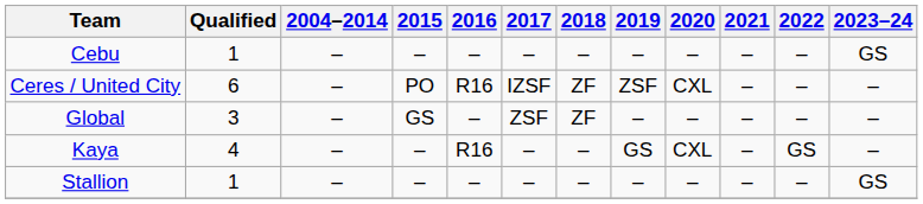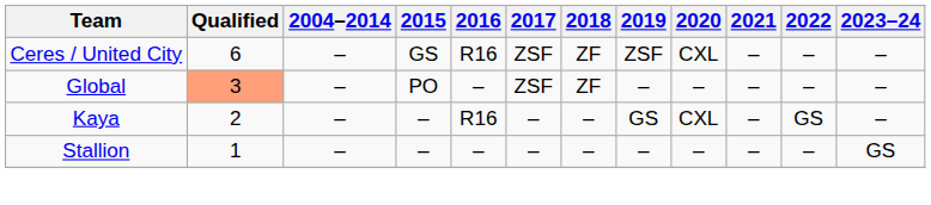- row: Cebu | 1 | – | – | – | – | – | – | – | – | – | GS
Ceres / United City | 2015: PO -> GS
Ceres / United City | 2017: IZSF -> ZSF
Global | Qualified: no background -> lightsalmon background
Global | 2015: GS -> PO
Kaya | Qualified: 4 -> 2
